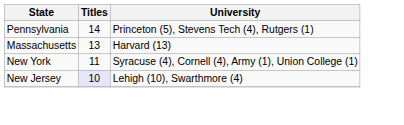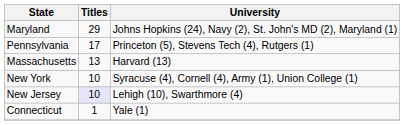+ row: Maryland | 29 | Johns Hopkins (24), Navy (2), St. John's MD (2), Maryland (1)
Pennsylvania | Titles: 14 -> 17
New York | Titles: 11 -> 10
+ row: Connecticut | 1 | Yale (1)
